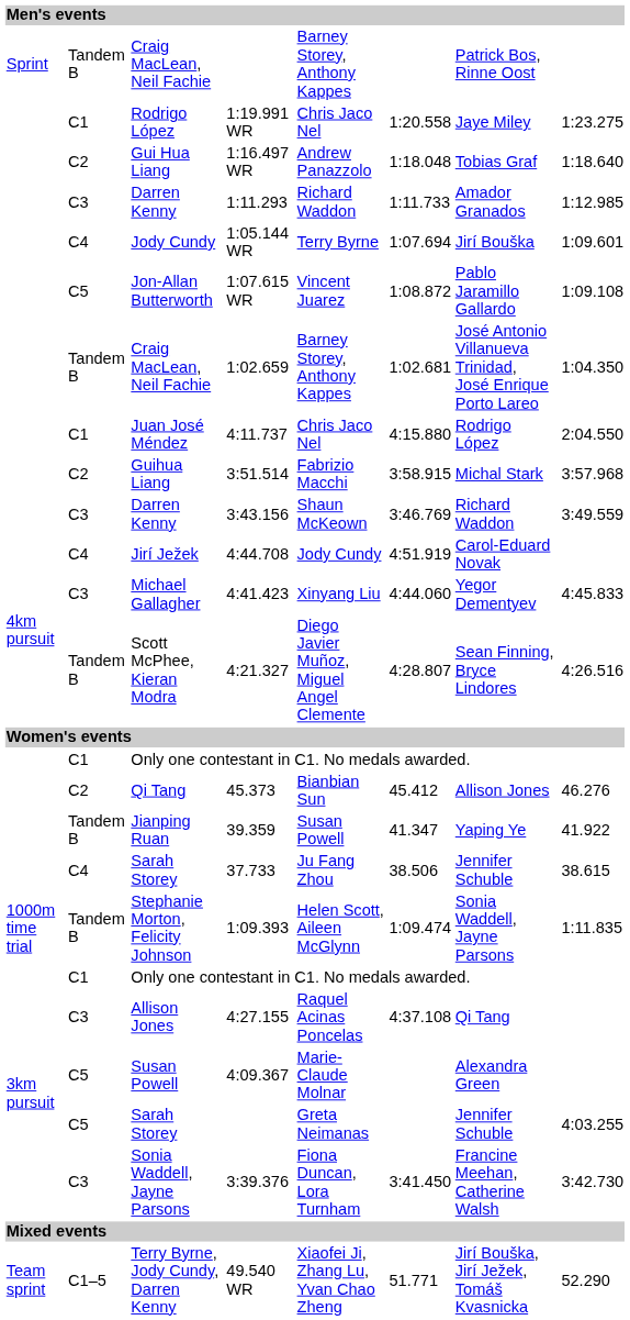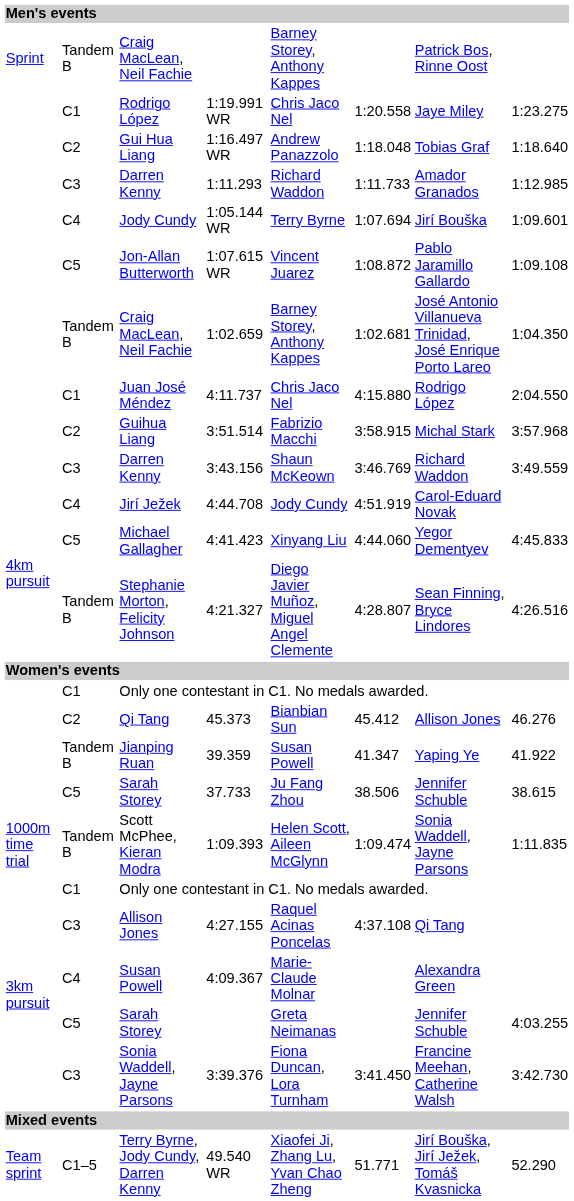4:41.423 | column 2: C3 -> C5
4:21.327 | column 3: Scott McPhee, Kieran Modra -> Stephanie Morton, Felicity Johnson
37.733 | column 2: C4 -> C5
1:09.393 | column 3: Stephanie Morton, Felicity Johnson -> Scott McPhee, Kieran Modra
4:09.367 | column 2: C5 -> C4
